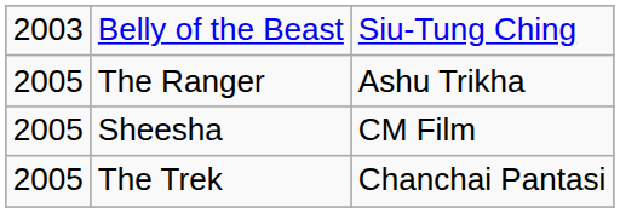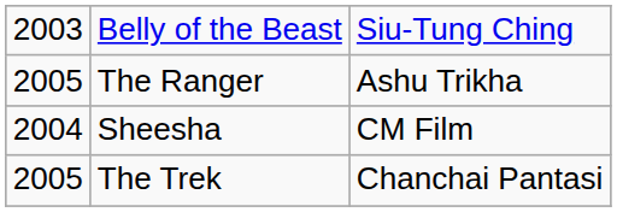Sheesha | column 1: 2005 -> 2004
